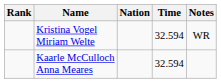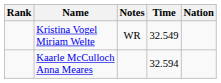columns swapped: Nation <-> Notes
Kristina Vogel Miriam Welte | Time: 32.594 -> 32.549
